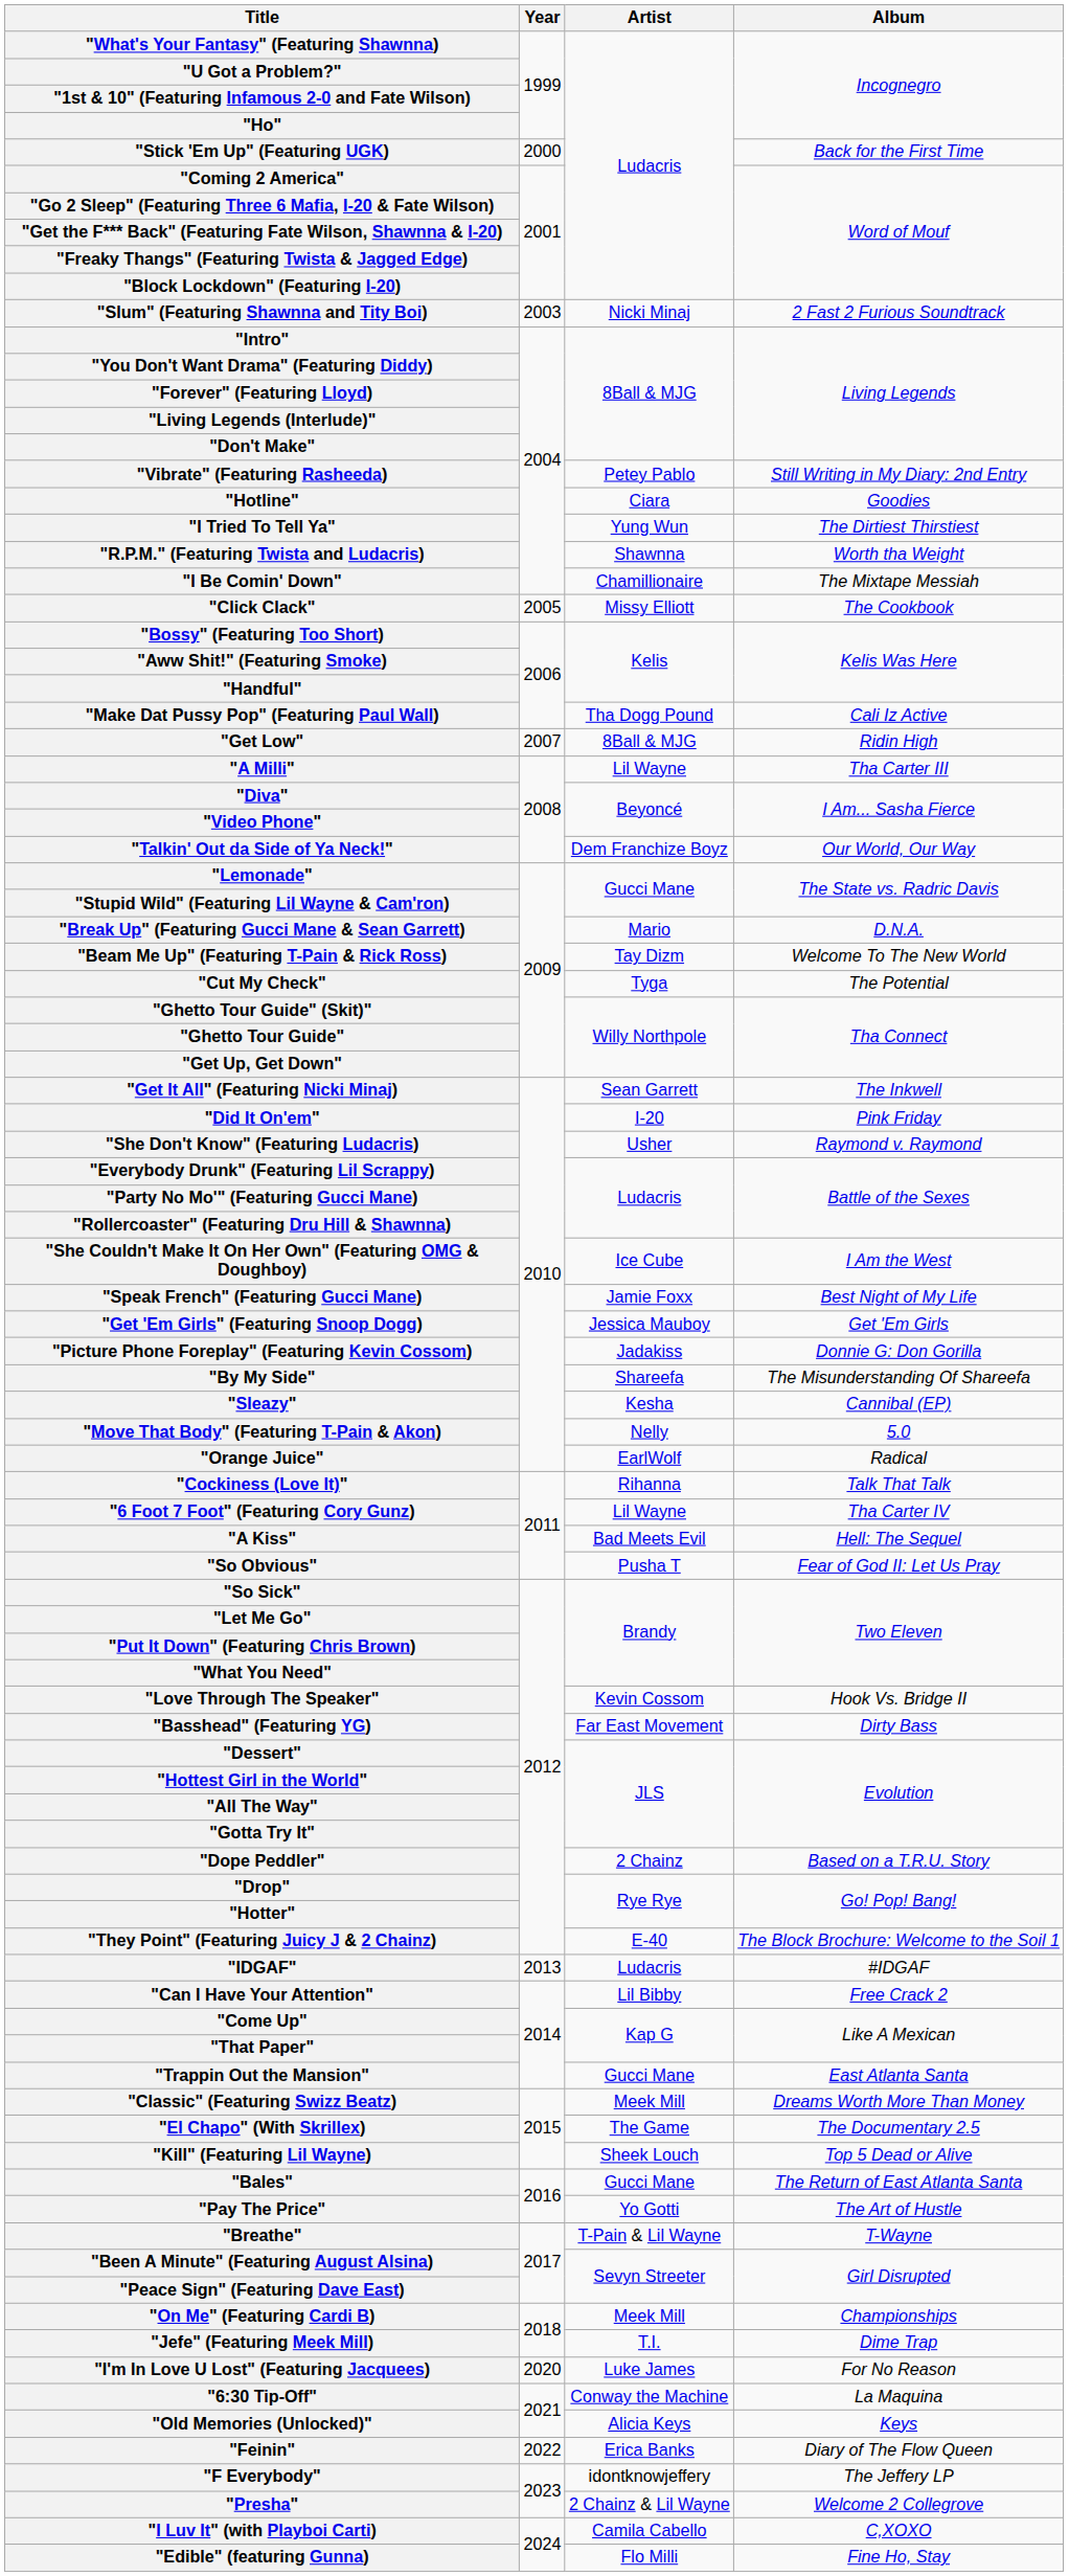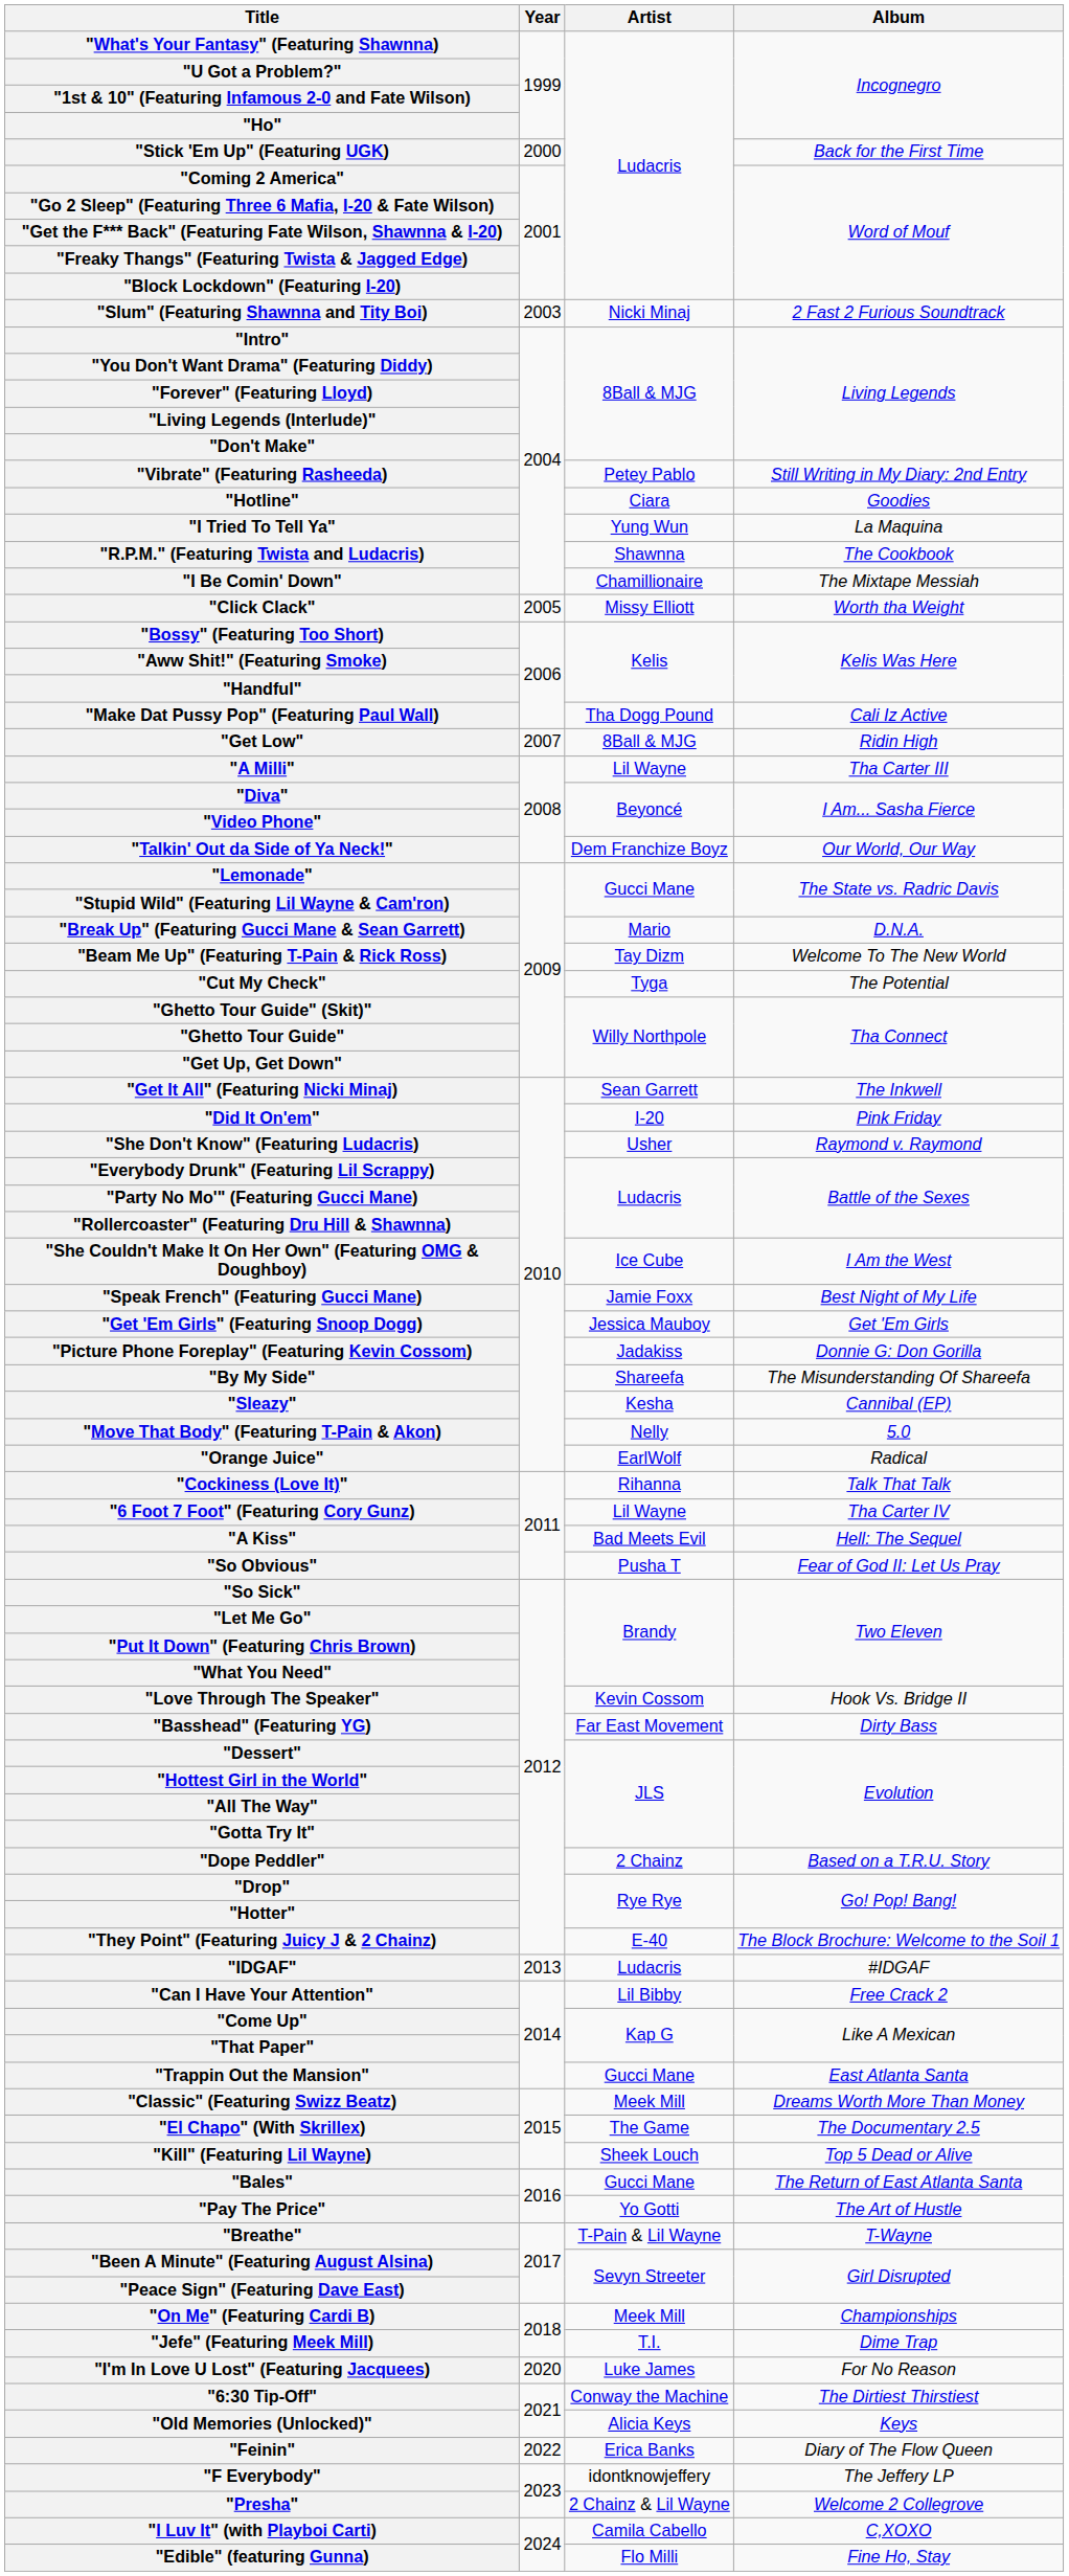"I Tried To Tell Ya" | Album: The Dirtiest Thirstiest -> La Maquina
"R.P.M." (Featuring Twista and Ludacris) | Album: Worth tha Weight -> The Cookbook
"Click Clack" | Album: The Cookbook -> Worth tha Weight
"6:30 Tip-Off" | Album: La Maquina -> The Dirtiest Thirstiest
